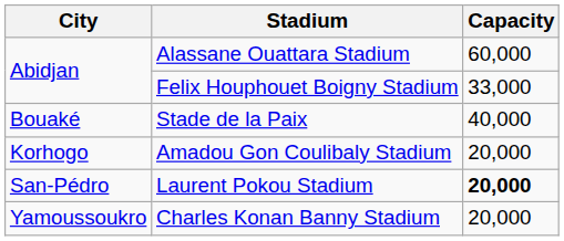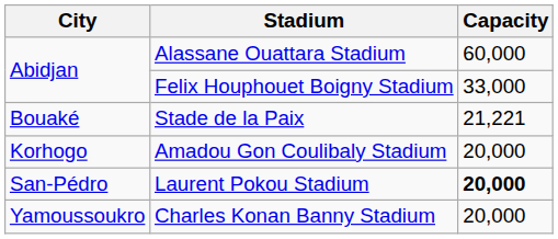Stade de la Paix | Capacity: 40,000 -> 21,221
